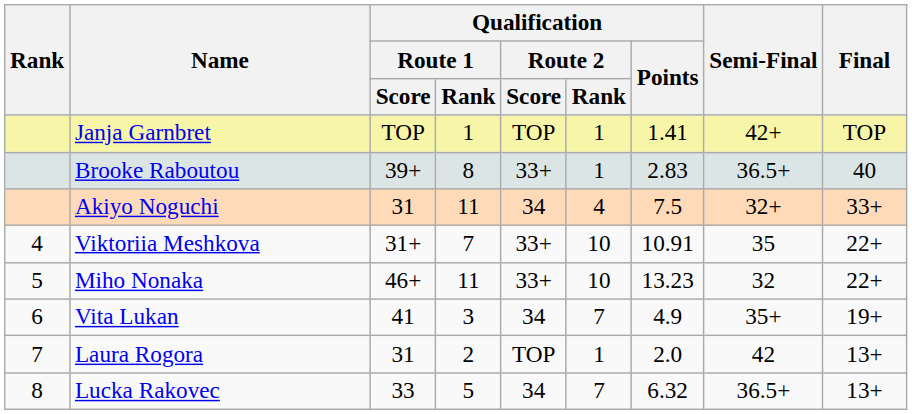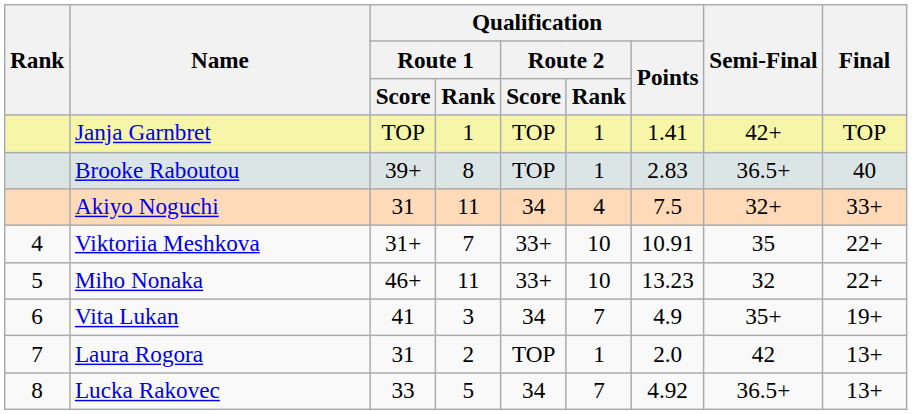Brooke Raboutou | Qualification / Route 2 / Score: 33+ -> TOP
Lucka Rakovec | Qualification / Points: 6.32 -> 4.92
